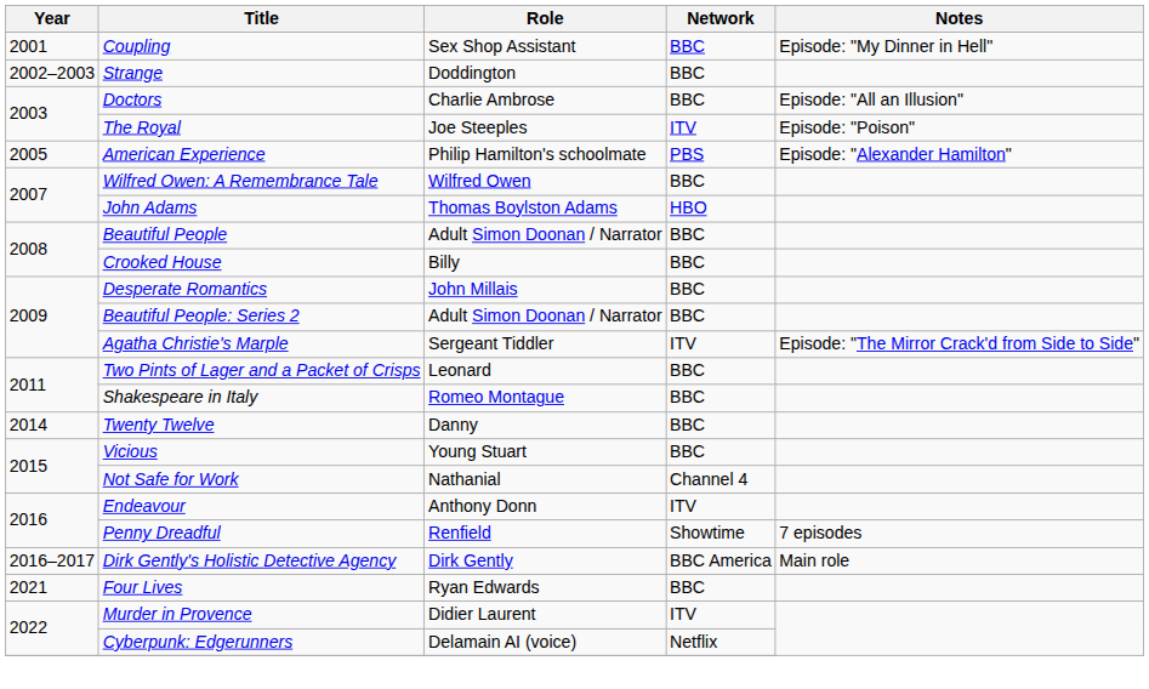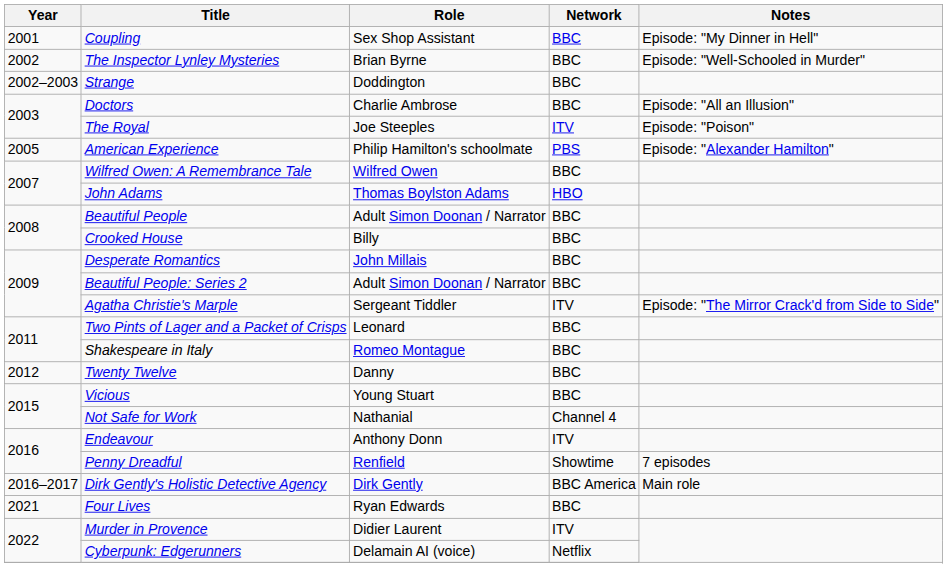+ row: 2002 | The Inspector Lynley Mysteries | Brian Byrne | BBC | Episode: "Well-Schooled in Murder"
Twenty Twelve | Year: 2014 -> 2012
